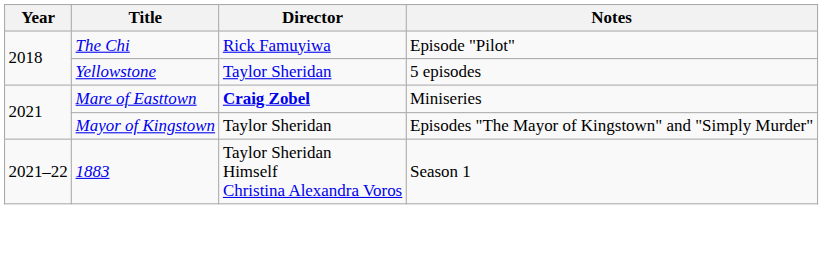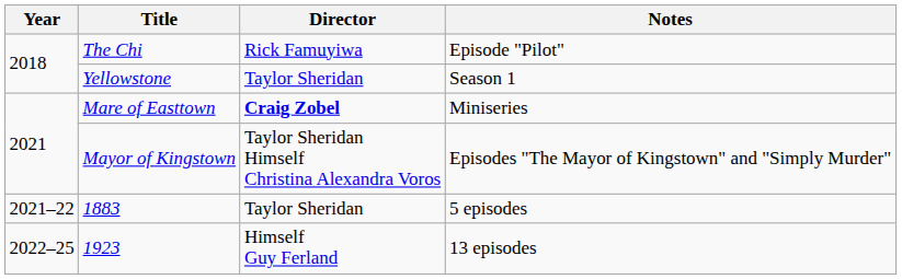Yellowstone | Notes: 5 episodes -> Season 1
Mayor of Kingstown | Director: Taylor Sheridan -> Taylor Sheridan Himself Christina Alexandra Voros
1883 | Director: Taylor Sheridan Himself Christina Alexandra Voros -> Taylor Sheridan
1883 | Notes: Season 1 -> 5 episodes
+ row: 2022–25 | 1923 | Himself Guy Ferland | 13 episodes
